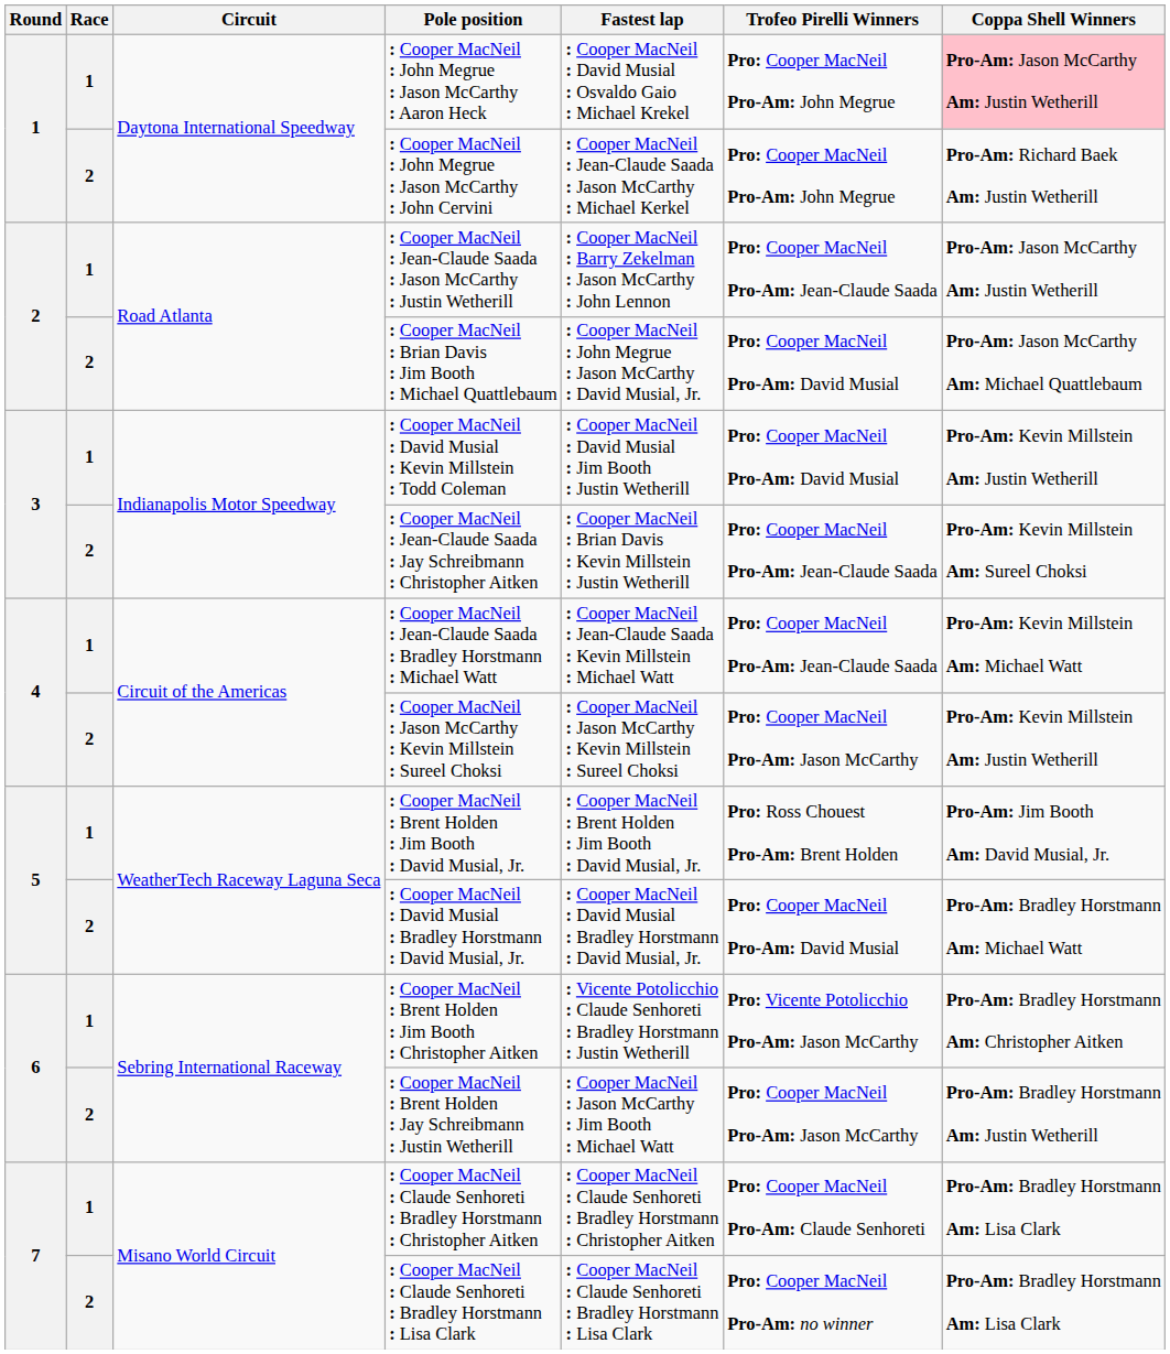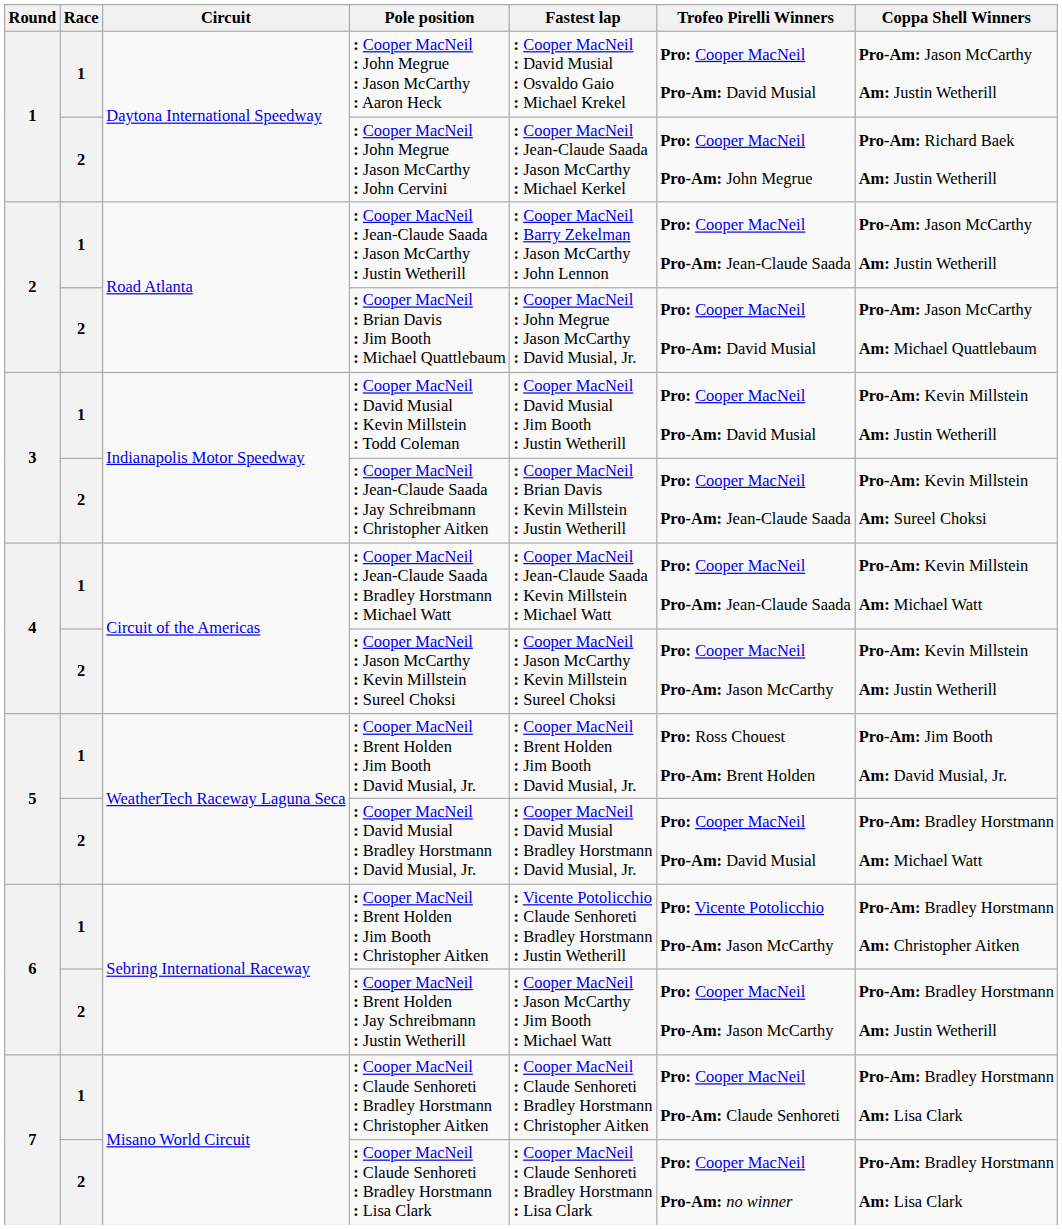: Cooper MacNeil : John Megrue : Jason McCarthy : Aaron Heck | Trofeo Pirelli Winners: Pro: Cooper MacNeil Pro-Am: John Megrue -> Pro: Cooper MacNeil Pro-Am: David Musial
: Cooper MacNeil : John Megrue : Jason McCarthy : Aaron Heck | Coppa Shell Winners: pink background -> no background
